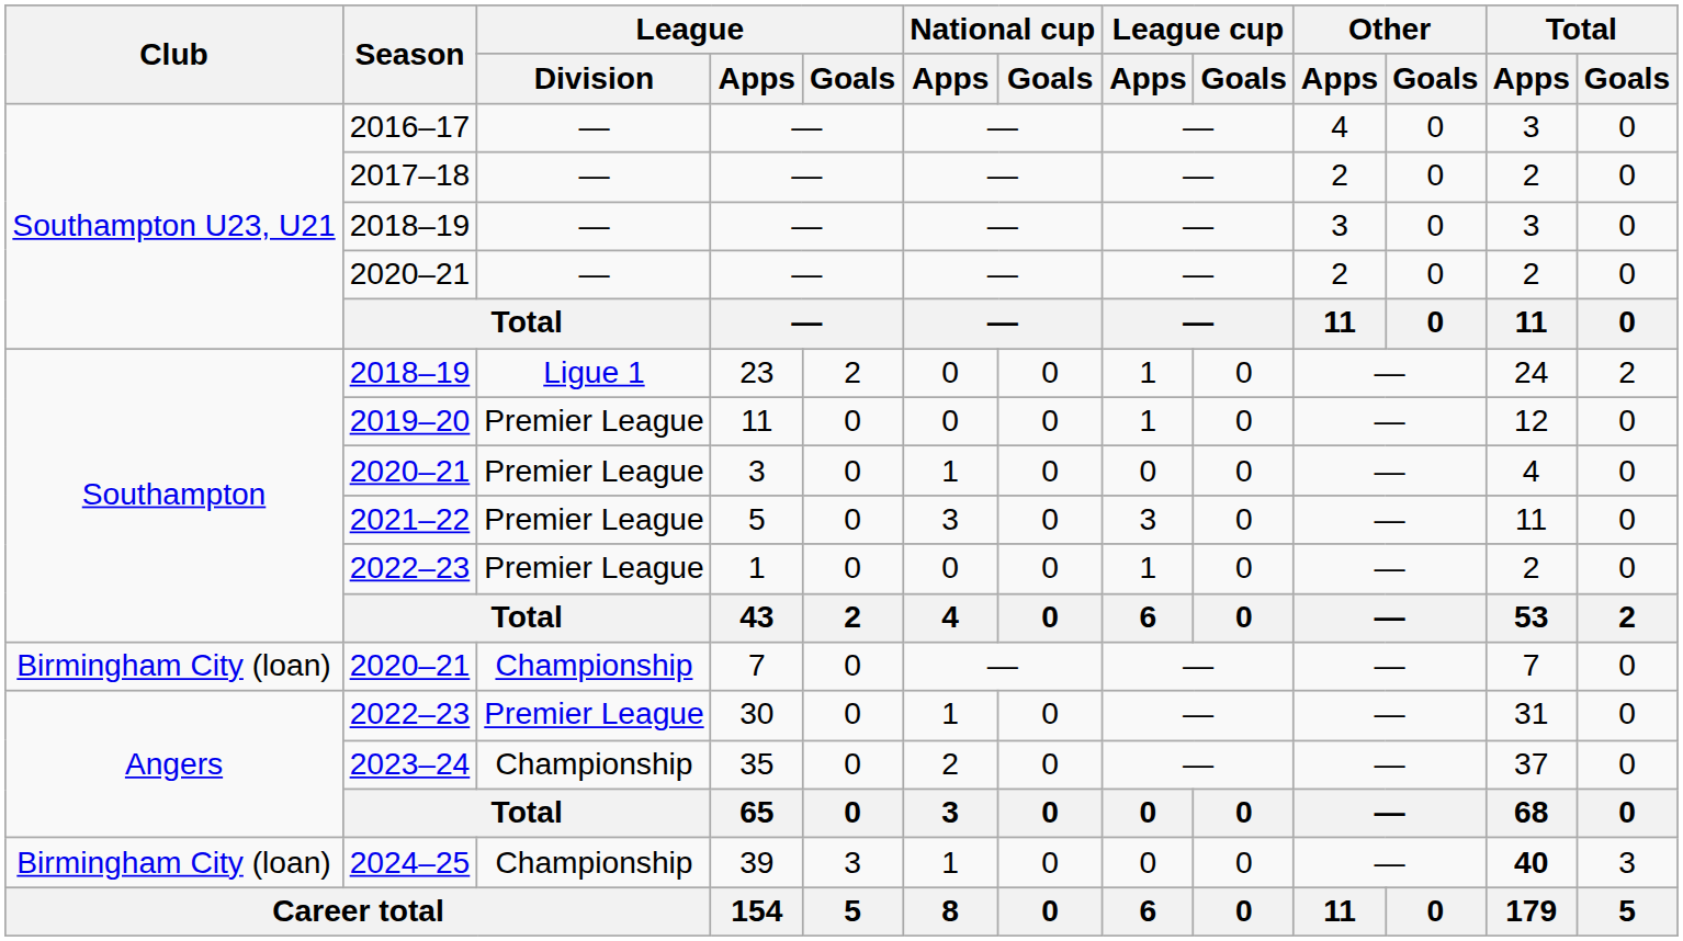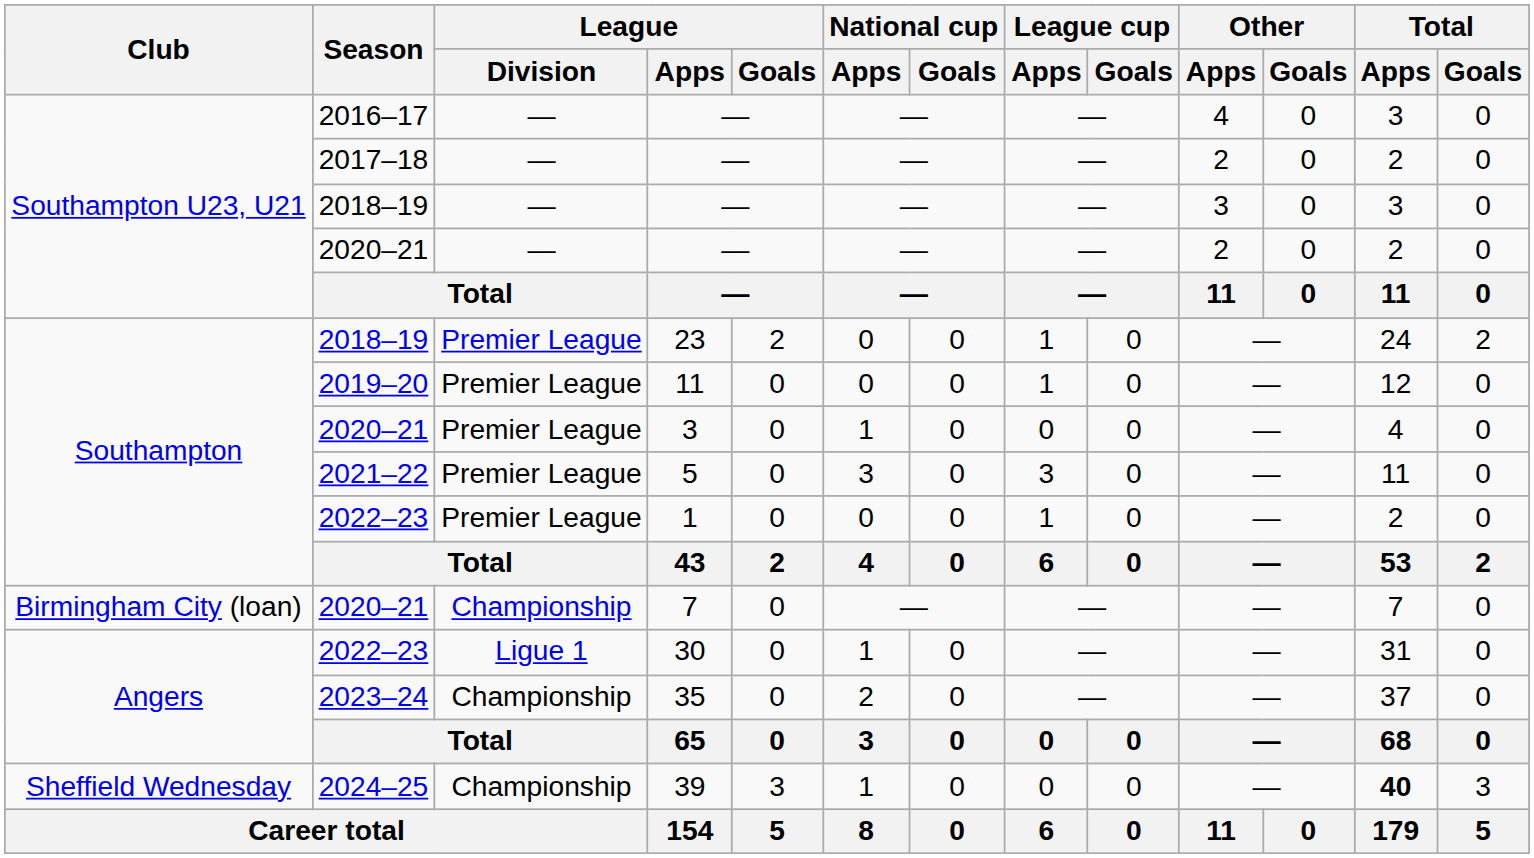23 | League / Division: Ligue 1 -> Premier League
30 | League / Division: Premier League -> Ligue 1
39 | Club: Birmingham City (loan) -> Sheffield Wednesday
